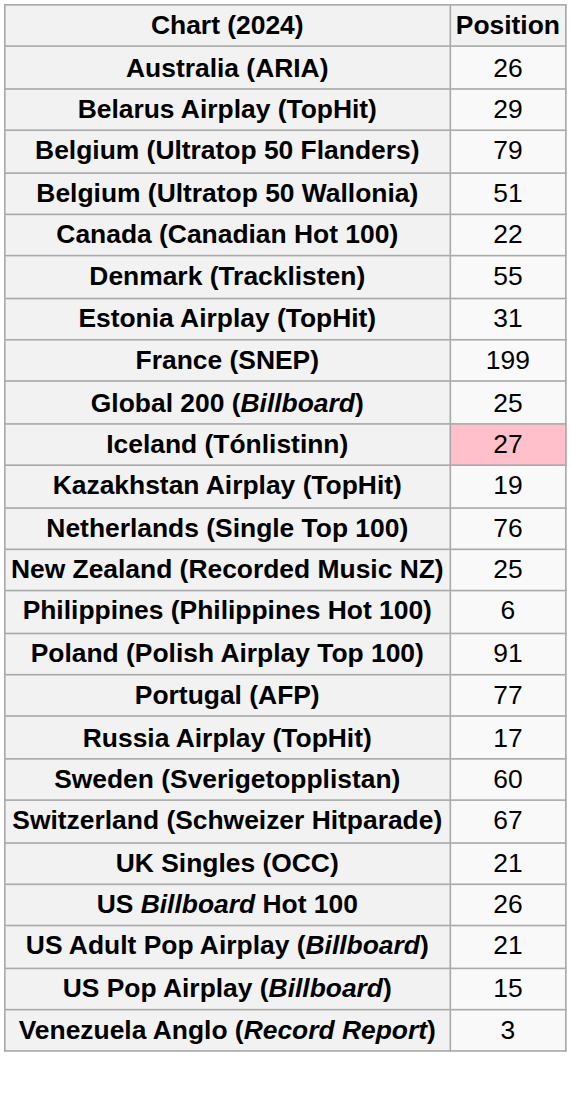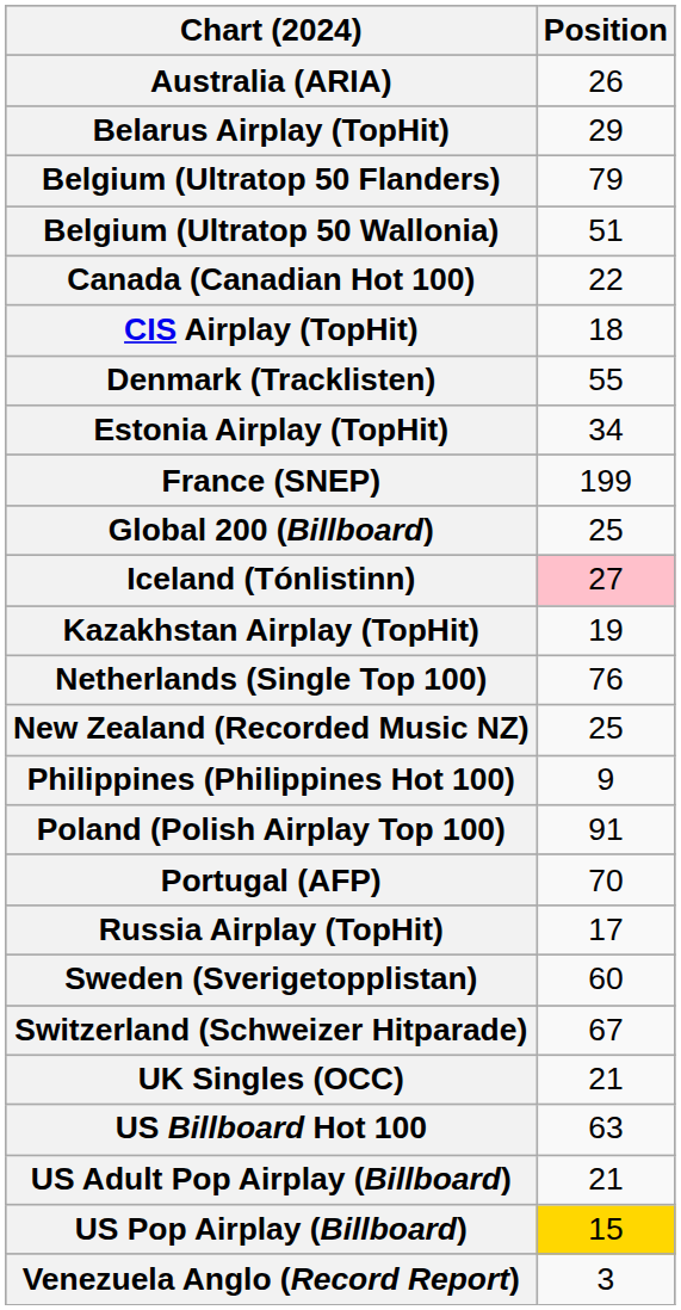+ row: CIS Airplay (TopHit) | 18
Estonia Airplay (TopHit) | Position: 31 -> 34
Philippines (Philippines Hot 100) | Position: 6 -> 9
Portugal (AFP) | Position: 77 -> 70
US Billboard Hot 100 | Position: 26 -> 63
US Pop Airplay (Billboard) | Position: no background -> gold background
